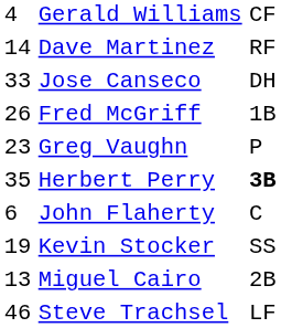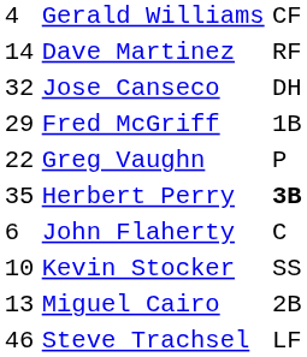Jose Canseco | column 1: 33 -> 32
Fred McGriff | column 1: 26 -> 29
Greg Vaughn | column 1: 23 -> 22
Kevin Stocker | column 1: 19 -> 10
